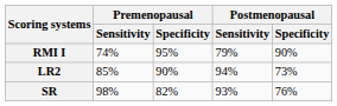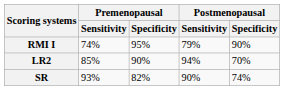LR2 | Postmenopausal / Specificity: 73% -> 70%
SR | Premenopausal / Sensitivity: 98% -> 93%
SR | Postmenopausal / Sensitivity: 93% -> 90%
SR | Postmenopausal / Specificity: 76% -> 74%
